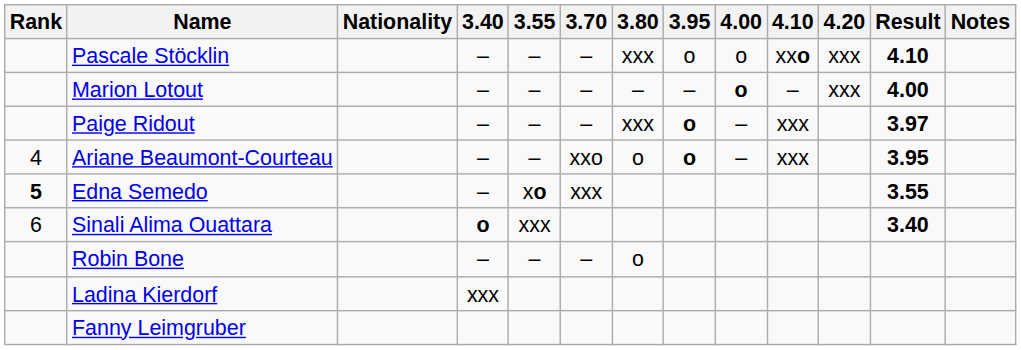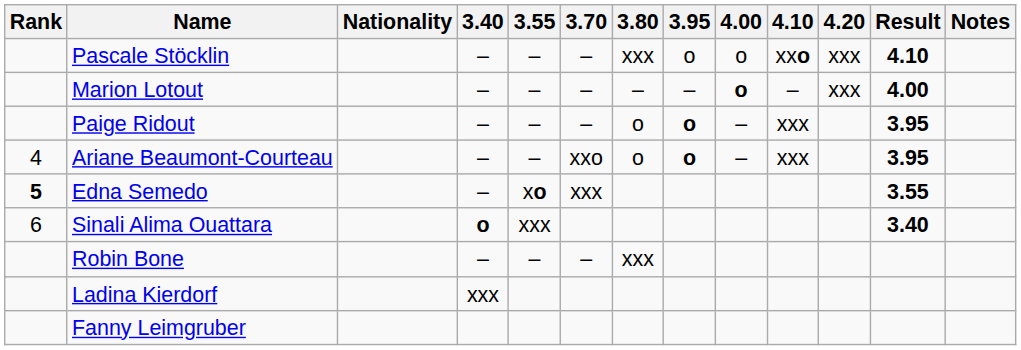Paige Ridout | 3.80: xxx -> o
Paige Ridout | Result: 3.97 -> 3.95
Robin Bone | 3.80: o -> xxx
